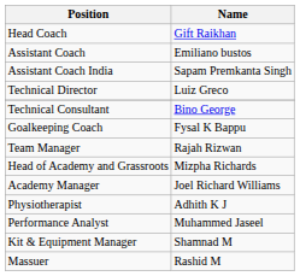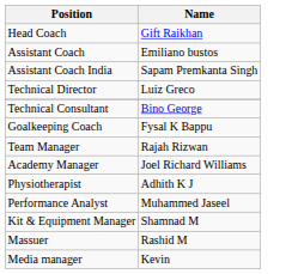- row: Head of Academy and Grassroots | Mizpha Richards
+ row: Media manager | Kevin
